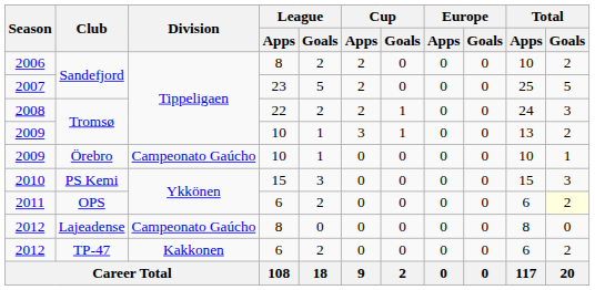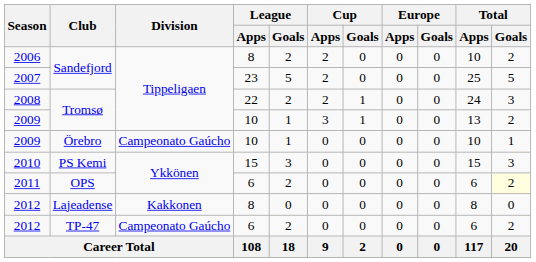2012 / Lajeadense | Division: Campeonato Gaúcho -> Kakkonen
2012 / TP-47 | Division: Kakkonen -> Campeonato Gaúcho
